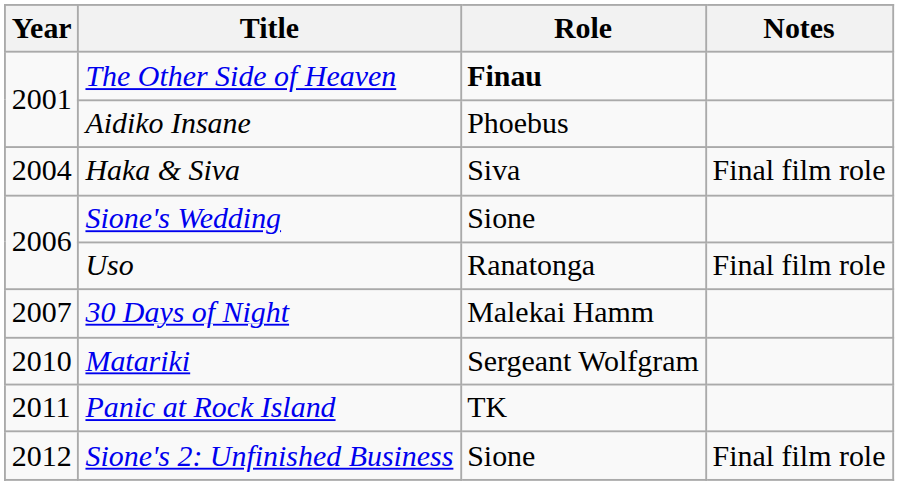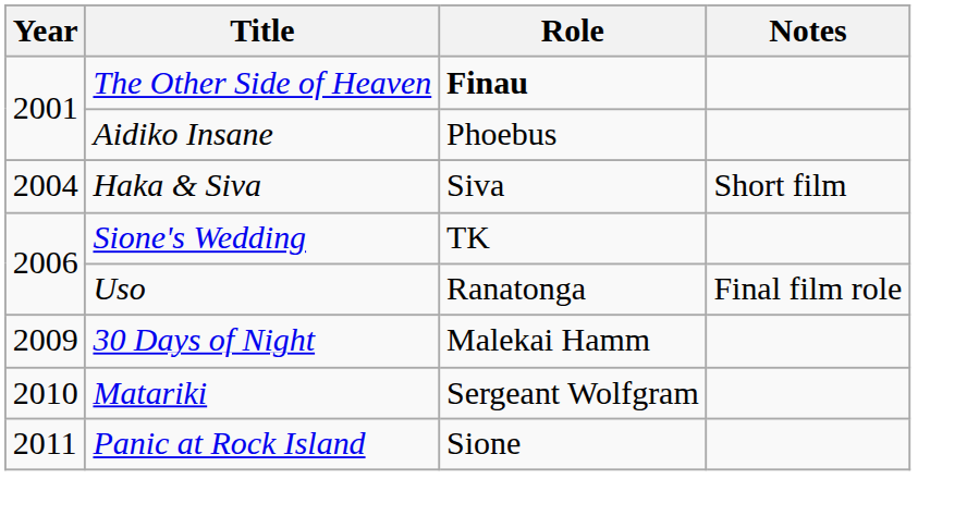Haka & Siva | Notes: Final film role -> Short film
Sione's Wedding | Role: Sione -> TK
30 Days of Night | Year: 2007 -> 2009
Panic at Rock Island | Role: TK -> Sione
- row: 2012 | Sione's 2: Unfinished Business | Sione | Final film role
